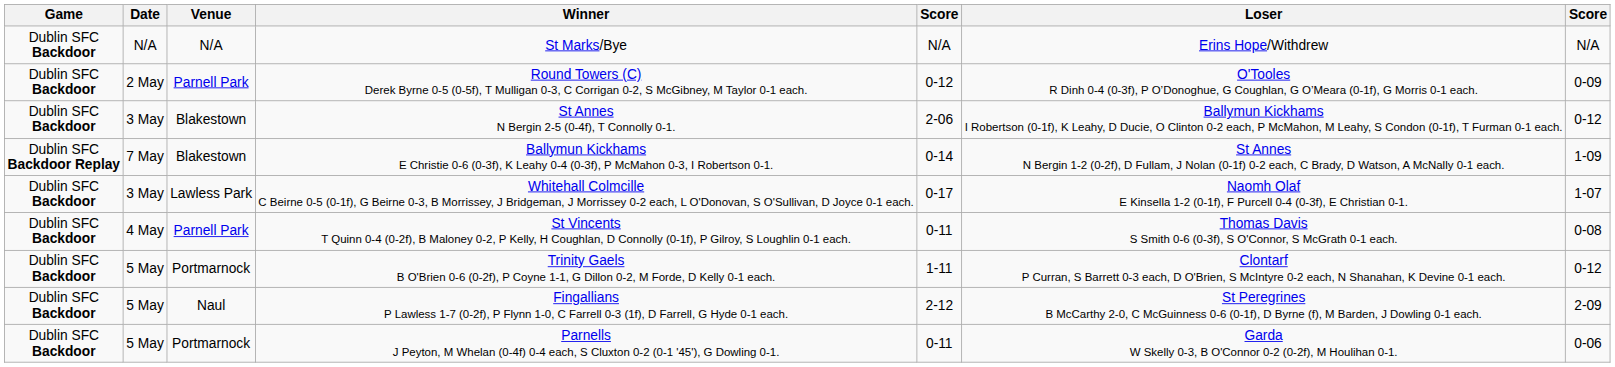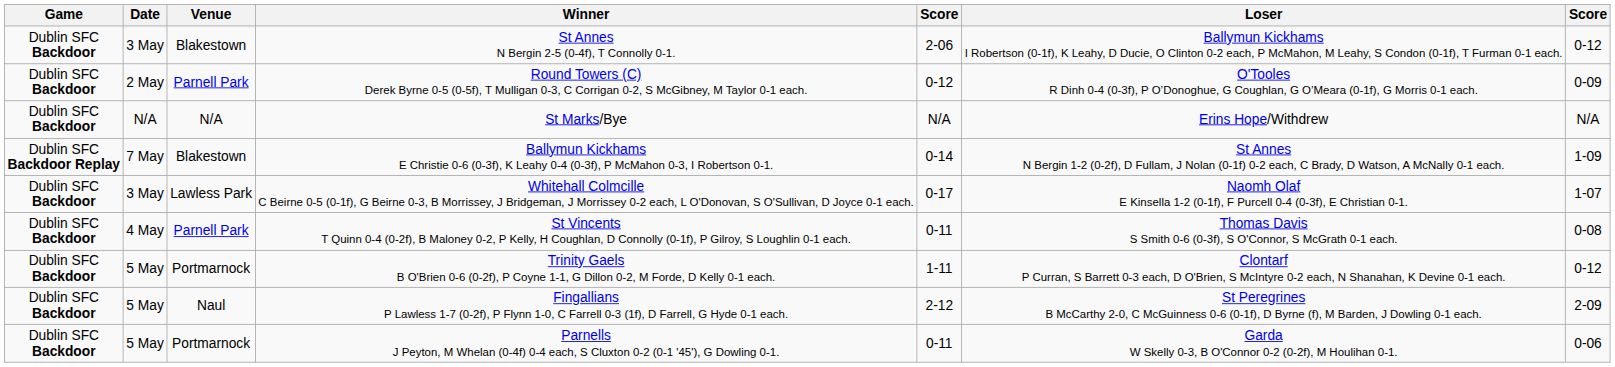rows swapped: St Marks/Bye <-> St Annes N Bergin 2-5 (0-4f), T Connolly 0-1.
